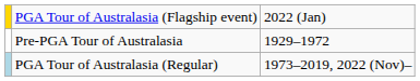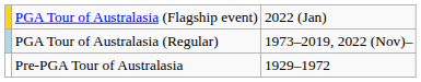rows swapped: PGA Tour of Australasia (Regular) <-> Pre-PGA Tour of Australasia
